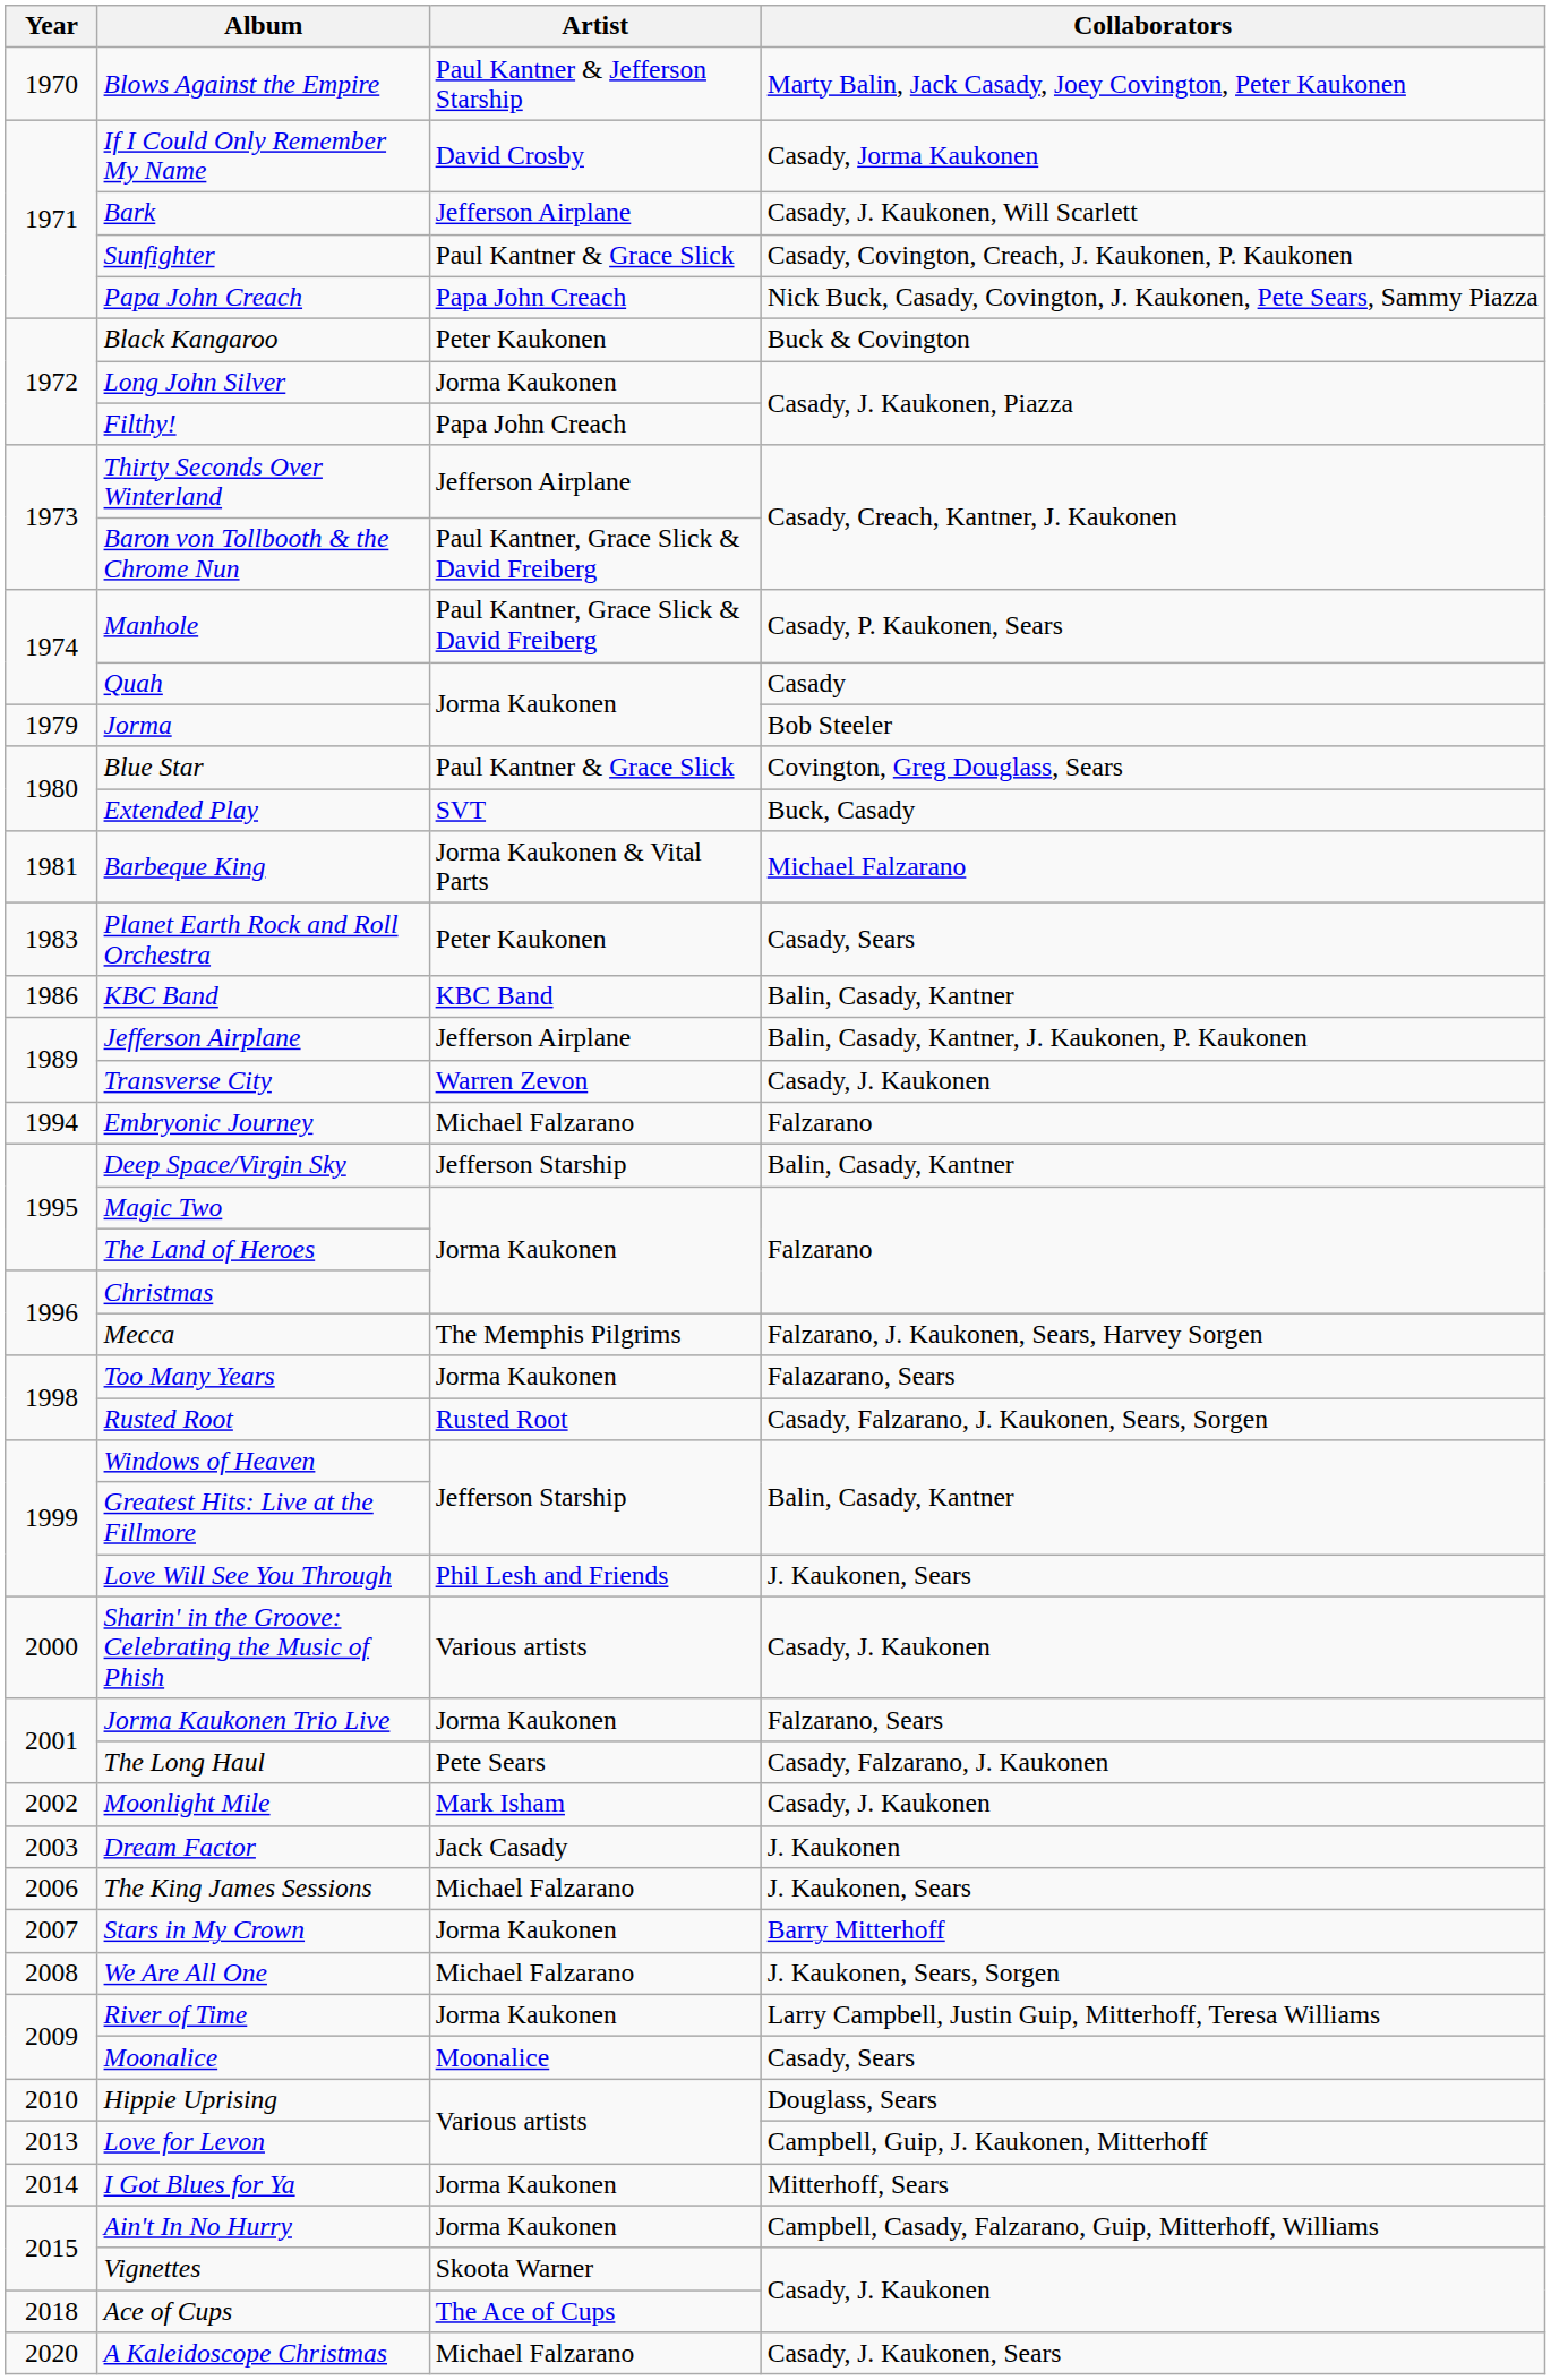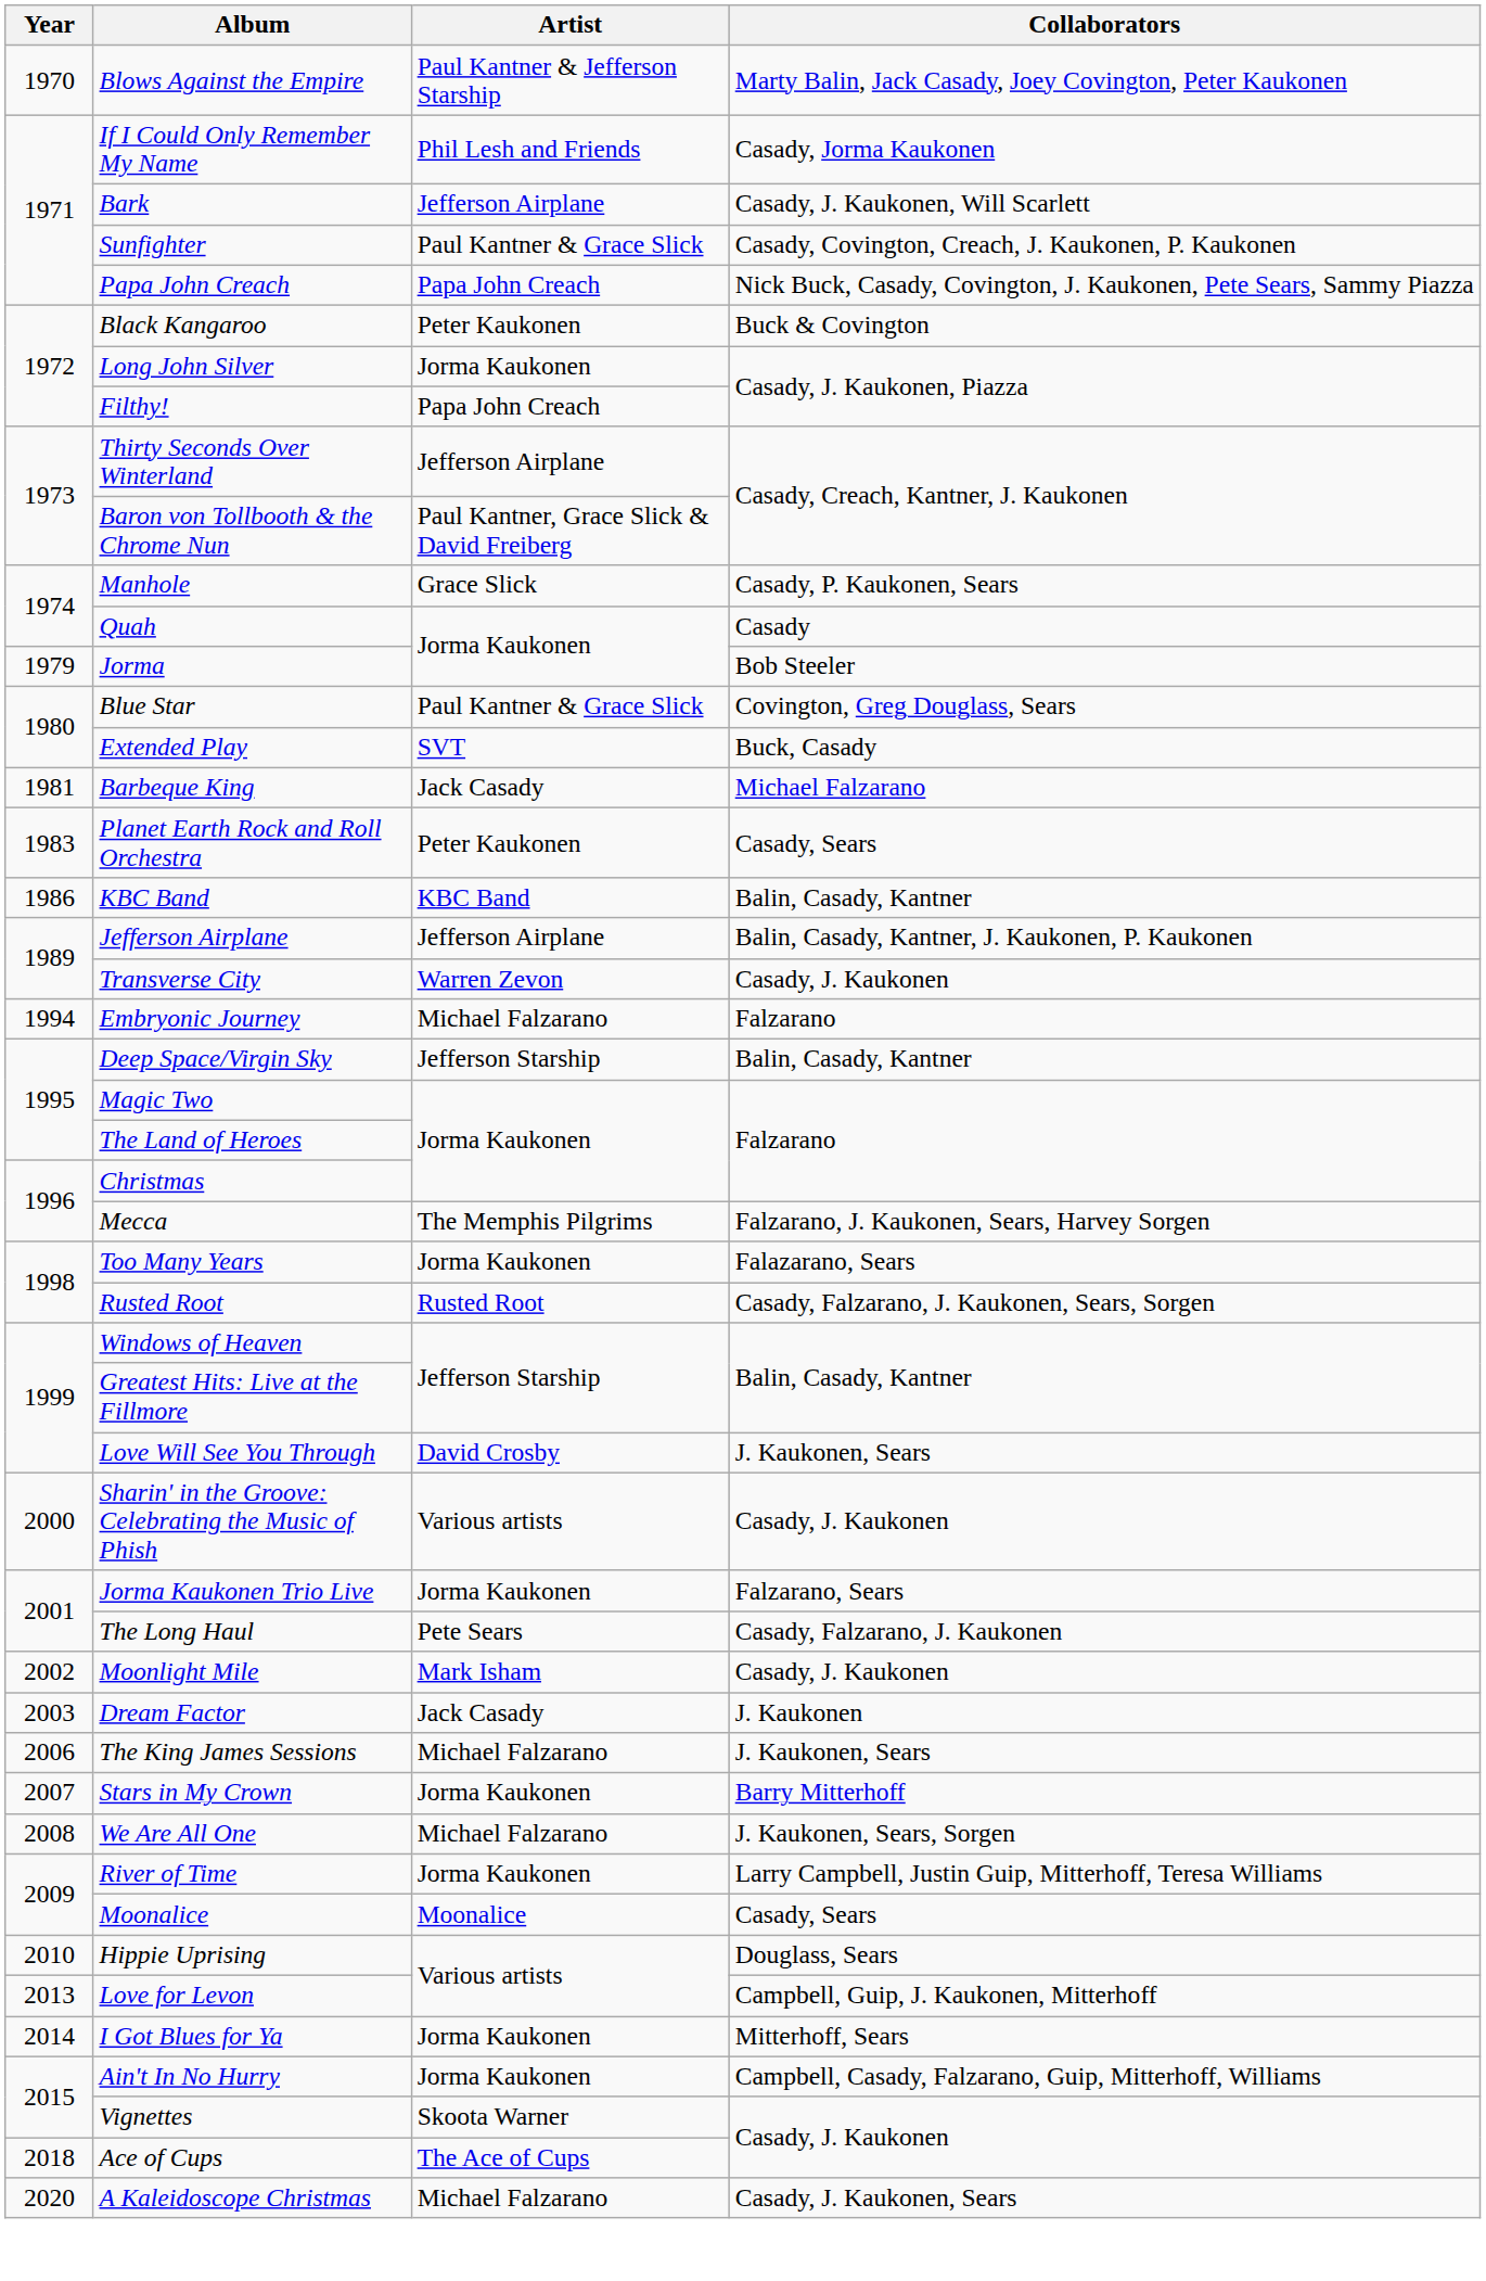If I Could Only Remember My Name | Artist: David Crosby -> Phil Lesh and Friends
Manhole | Artist: Paul Kantner, Grace Slick & David Freiberg -> Grace Slick
Barbeque King | Artist: Jorma Kaukonen & Vital Parts -> Jack Casady
Love Will See You Through | Artist: Phil Lesh and Friends -> David Crosby
